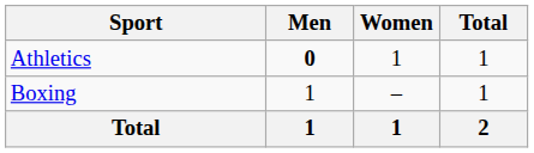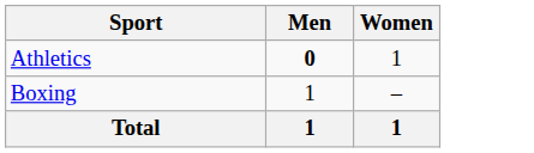- column: Total | 1 | 1 | 2
